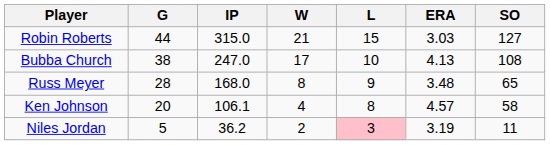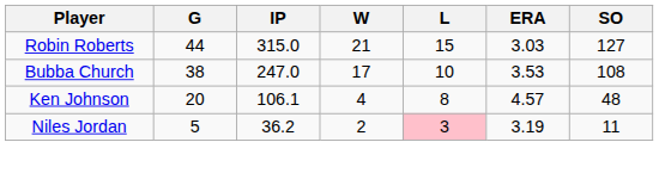Bubba Church | ERA: 4.13 -> 3.53
- row: Russ Meyer | 28 | 168.0 | 8 | 9 | 3.48 | 65
Ken Johnson | SO: 58 -> 48
